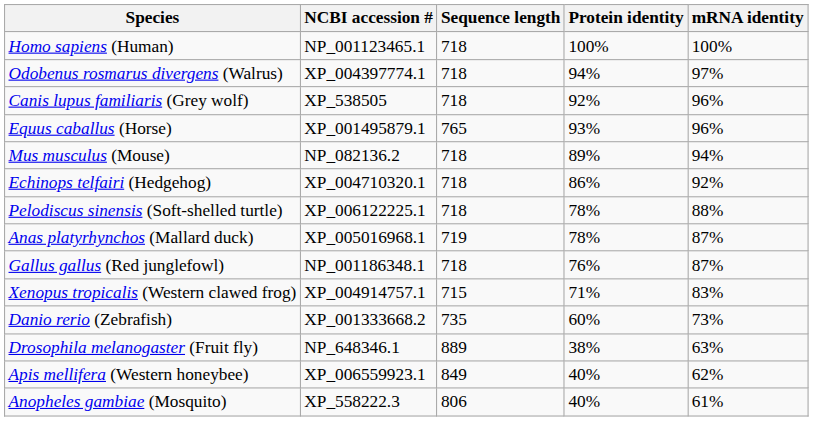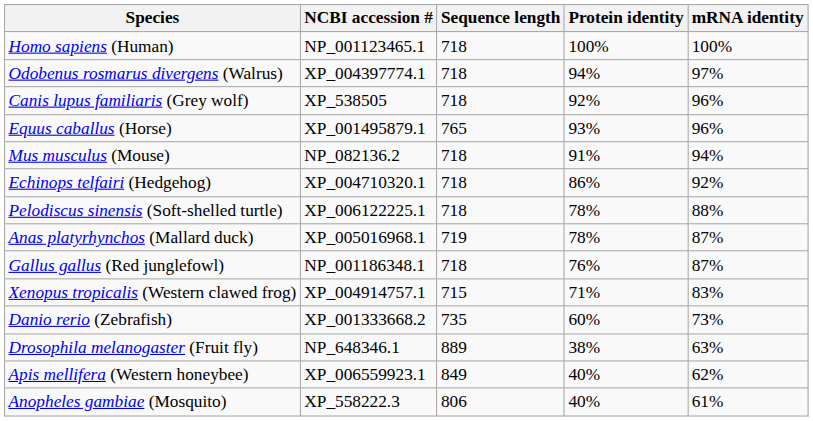Mus musculus (Mouse) | Protein identity: 89% -> 91%
